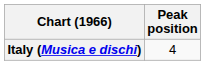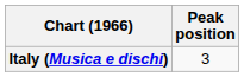Italy (Musica e dischi) | Peak position: 4 -> 3
